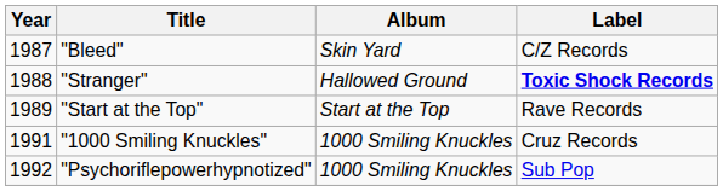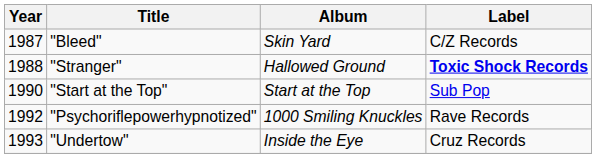"Start at the Top" | Year: 1989 -> 1990
"Start at the Top" | Label: Rave Records -> Sub Pop
- row: 1991 | "1000 Smiling Knuckles" | 1000 Smiling Knuckles | Cruz Records
"Psychoriflepowerhypnotized" | Label: Sub Pop -> Rave Records
+ row: 1993 | "Undertow" | Inside the Eye | Cruz Records
